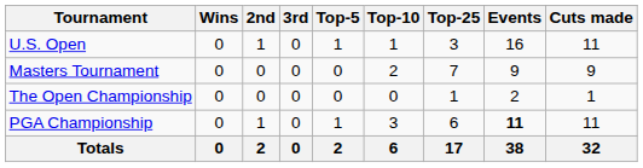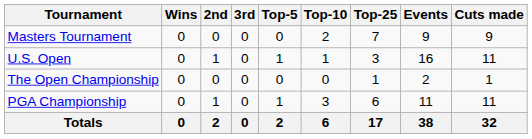rows swapped: Masters Tournament <-> U.S. Open
PGA Championship | Events: bold -> normal
